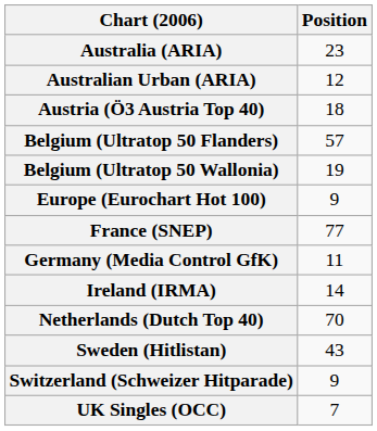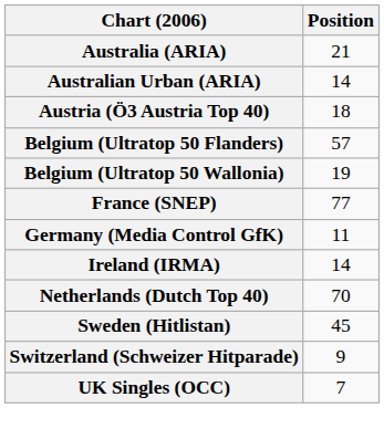Australia (ARIA) | Position: 23 -> 21
Australian Urban (ARIA) | Position: 12 -> 14
- row: Europe (Eurochart Hot 100) | 9
Sweden (Hitlistan) | Position: 43 -> 45
